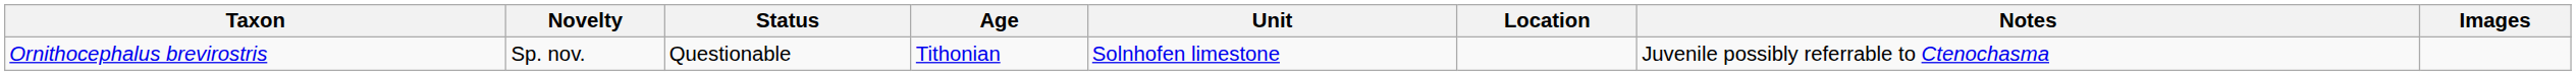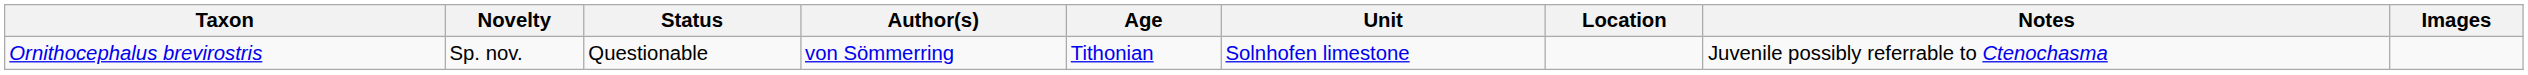+ column: Author(s) | von Sömmerring
